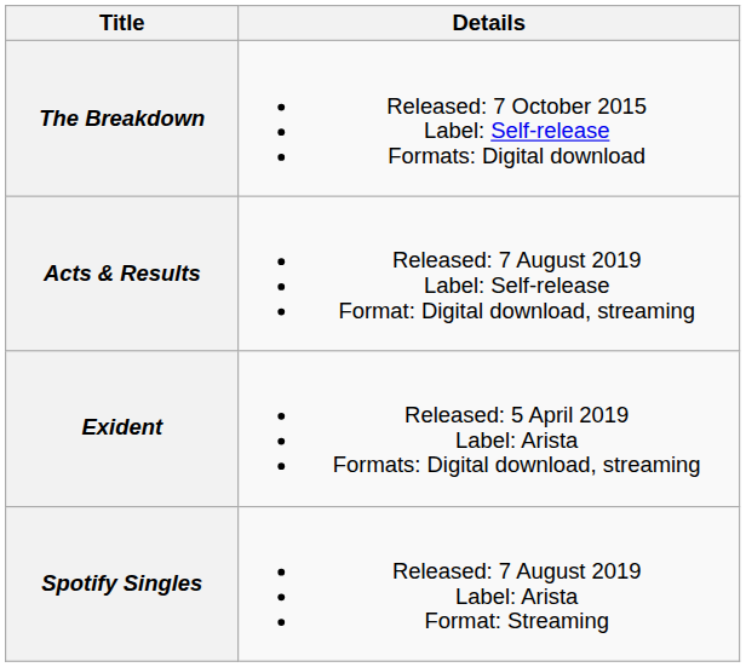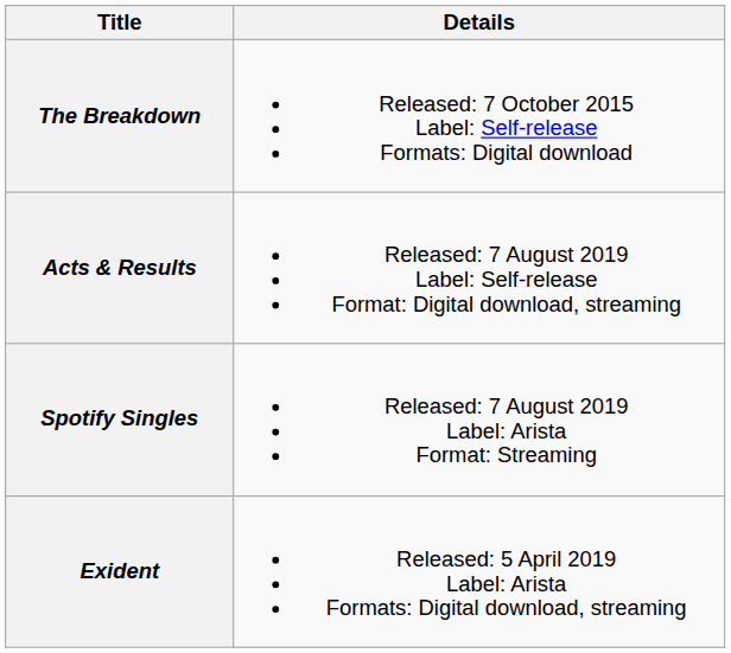rows swapped: Exident <-> Spotify Singles
